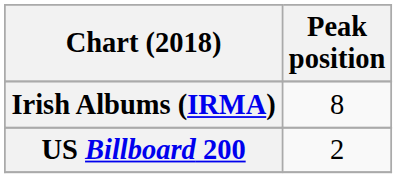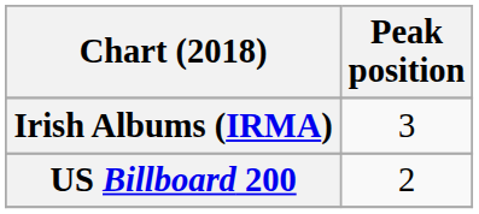Irish Albums (IRMA) | Peak position: 8 -> 3
